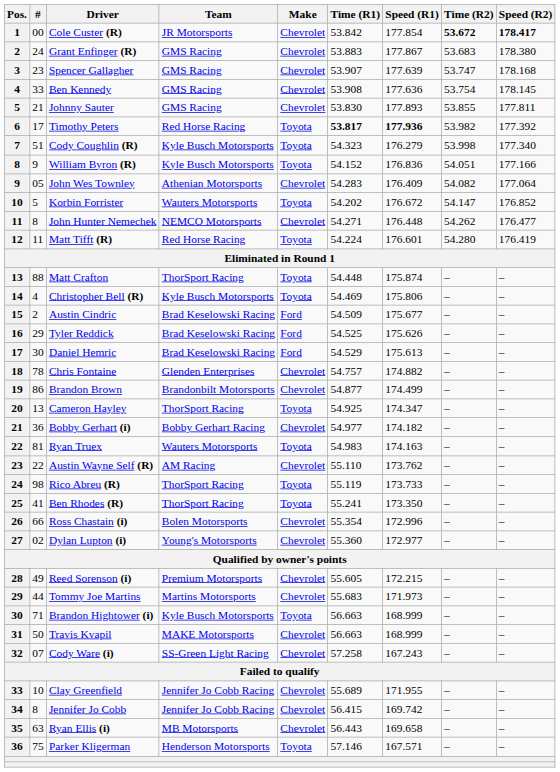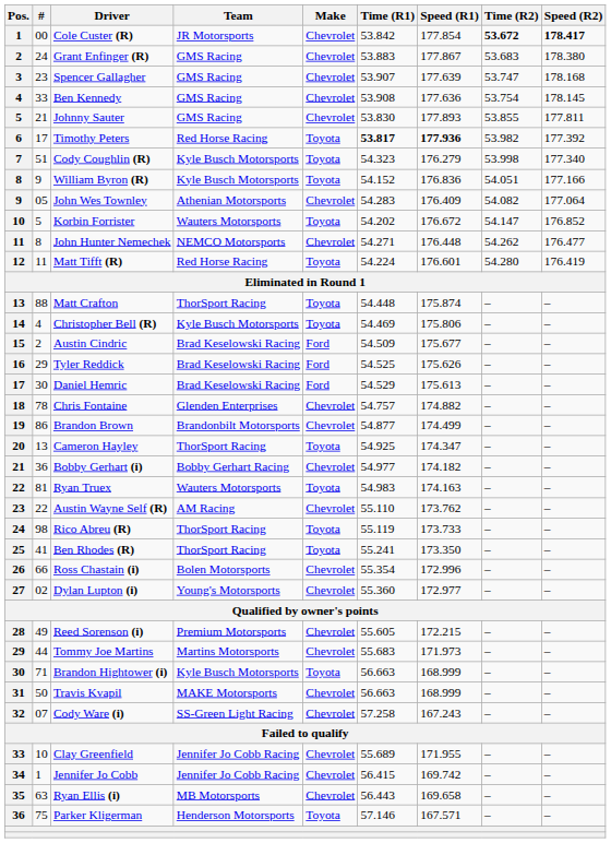Jennifer Jo Cobb | #: 8 -> 1
